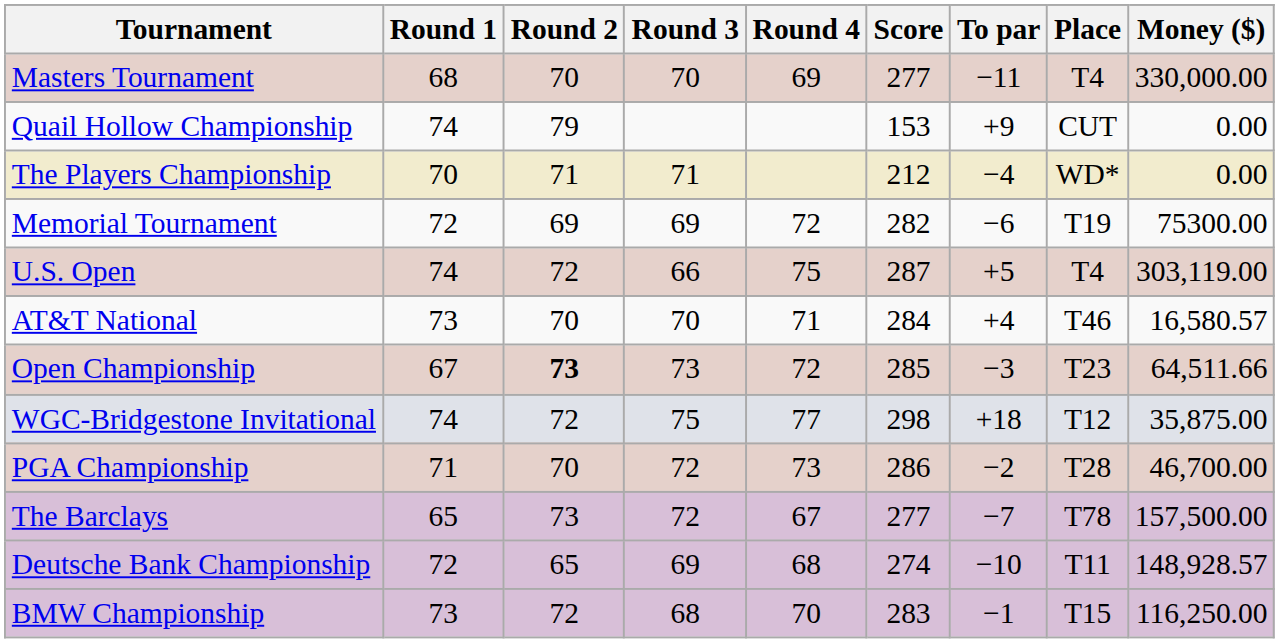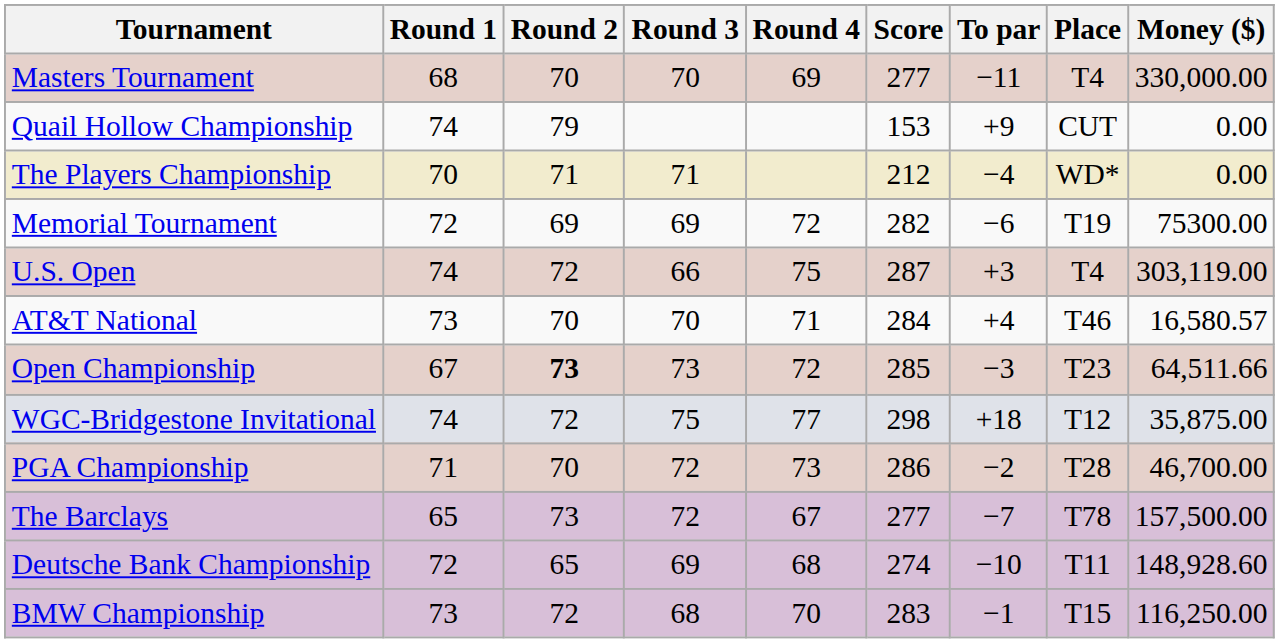U.S. Open | To par: +5 -> +3
Deutsche Bank Championship | Money ($): 148,928.57 -> 148,928.60
